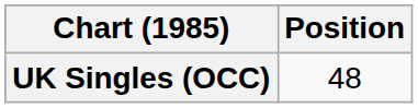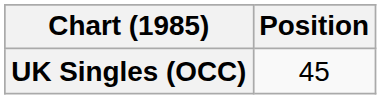UK Singles (OCC) | Position: 48 -> 45
